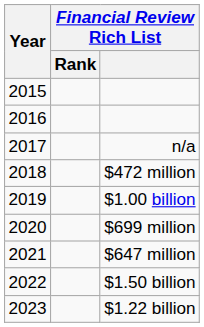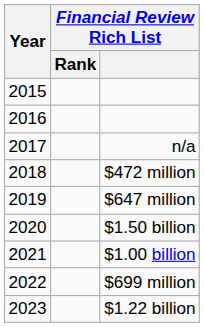2019 | Financial Review Rich List: $1.00 billion -> $647 million
2020 | Financial Review Rich List: $699 million -> $1.50 billion
2021 | Financial Review Rich List: $647 million -> $1.00 billion
2022 | Financial Review Rich List: $1.50 billion -> $699 million
